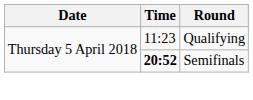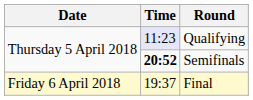Qualifying | Time: no background -> lavender background
+ row: Friday 6 April 2018 | 19:37 | Final
